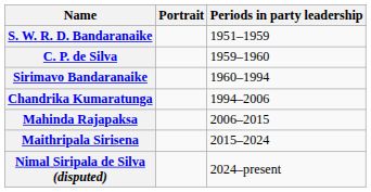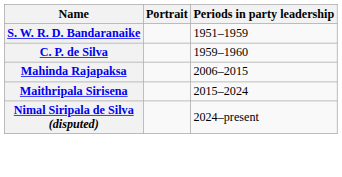- row: Sirimavo Bandaranaike | 1960–1994
- row: Chandrika Kumaratunga | 1994–2006
